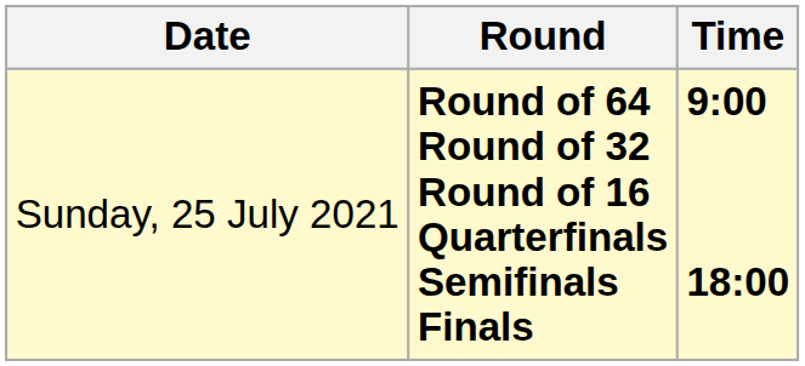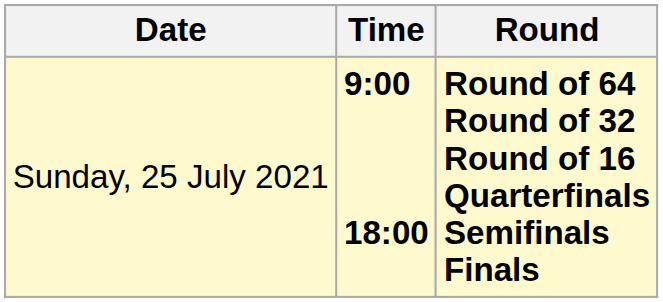columns swapped: Time <-> Round
